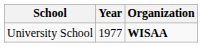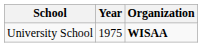University School | Year: 1977 -> 1975
